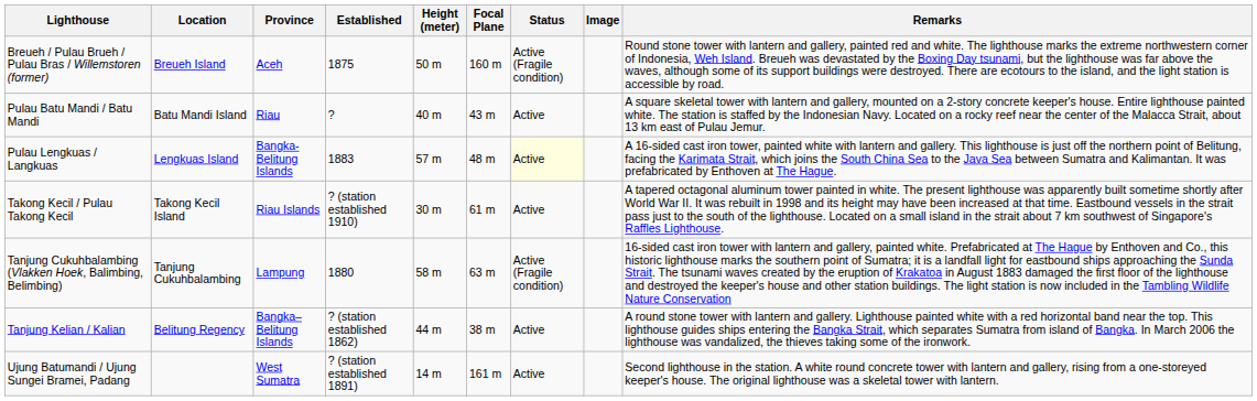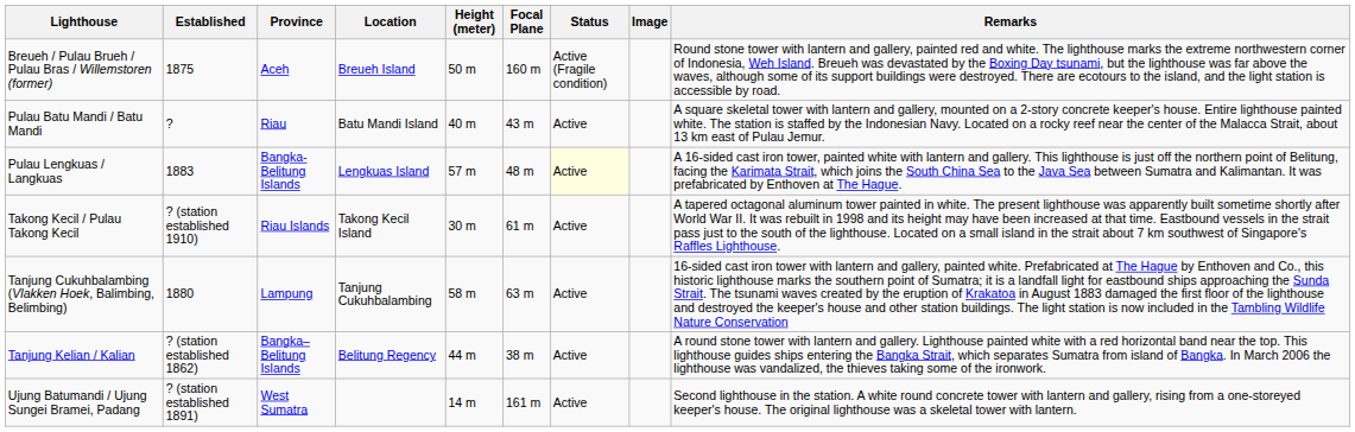columns swapped: Location <-> Established
Tanjung Cukuhbalambing (Vlakken Hoek, Balimbing, Belimbing) | Status: Active (Fragile condition) -> Active
